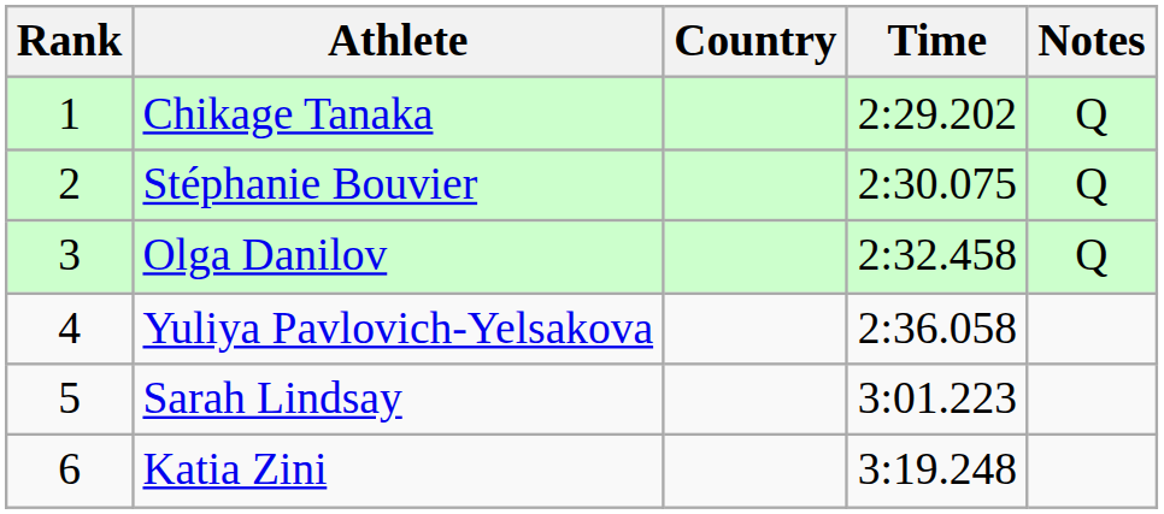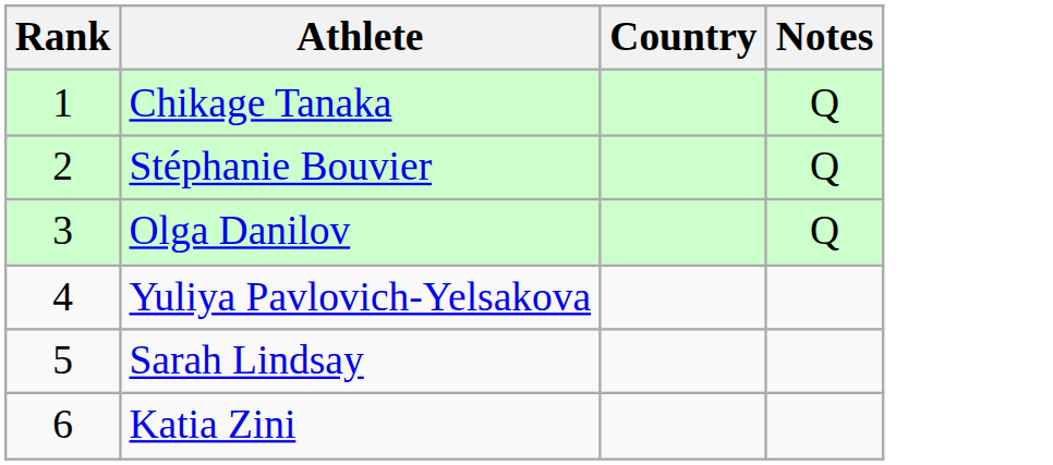- column: Time | 2:29.202 | 2:30.075 | 2:32.458 | 2:36.058 | 3:01.223 | 3:19.248
